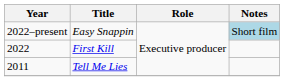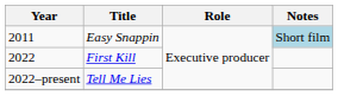Easy Snappin | Year: 2022–present -> 2011
Tell Me Lies | Year: 2011 -> 2022–present
